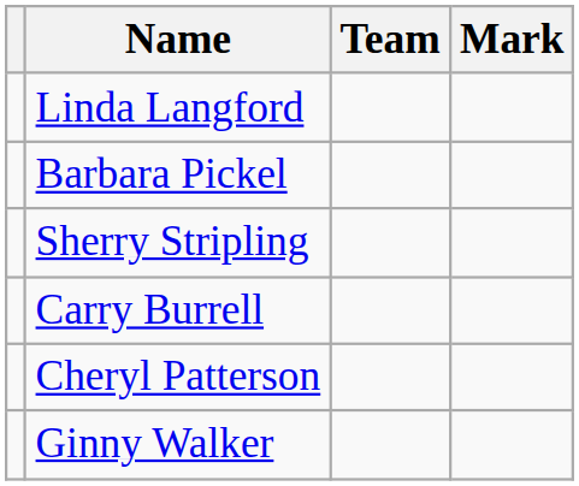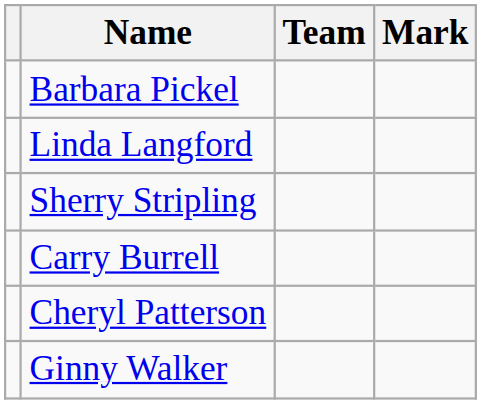rows swapped: Barbara Pickel <-> Linda Langford
